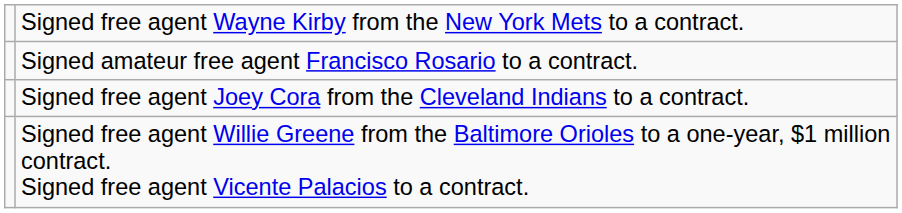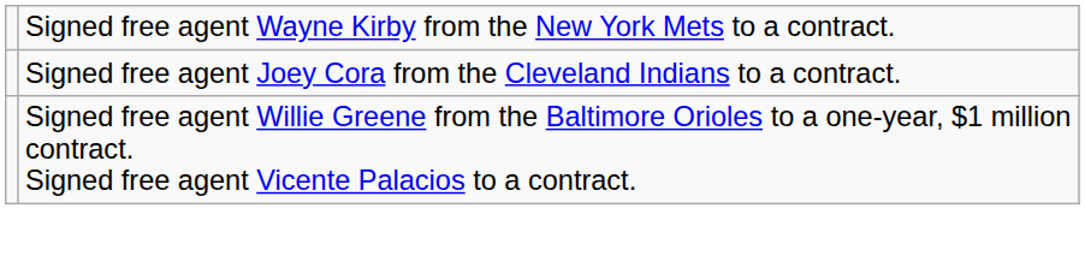- row: Signed amateur free agent Francisco Rosario to a contract.
